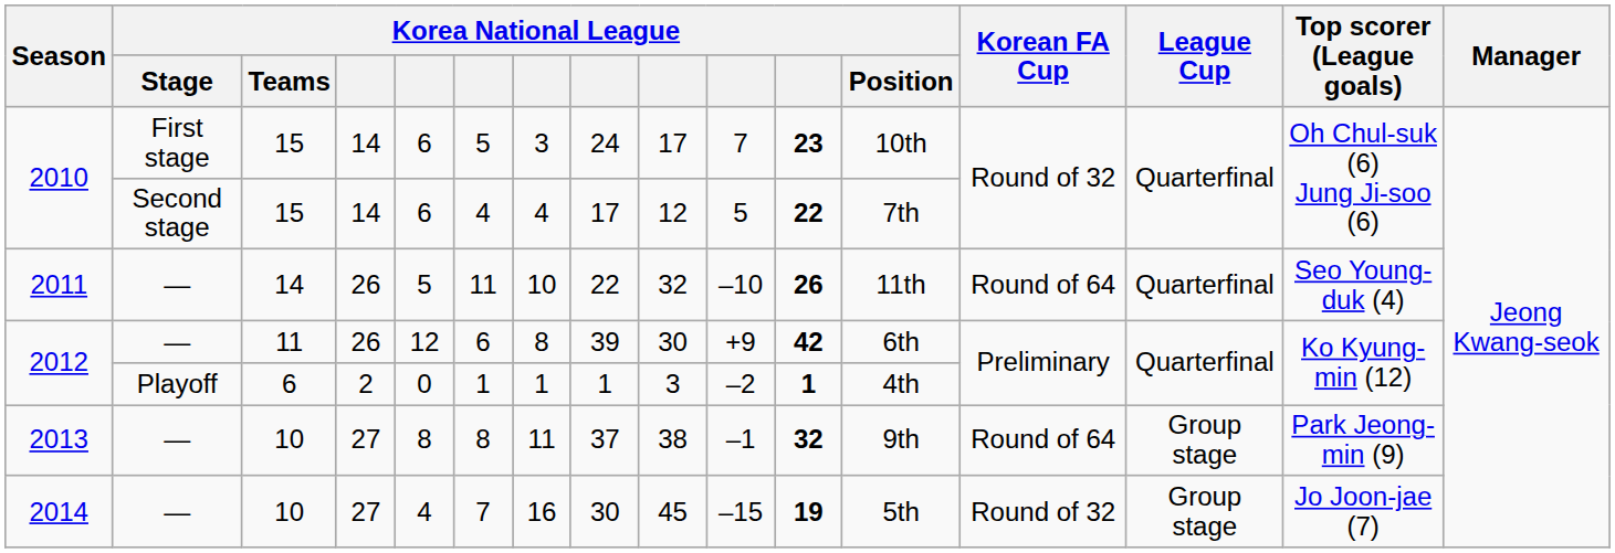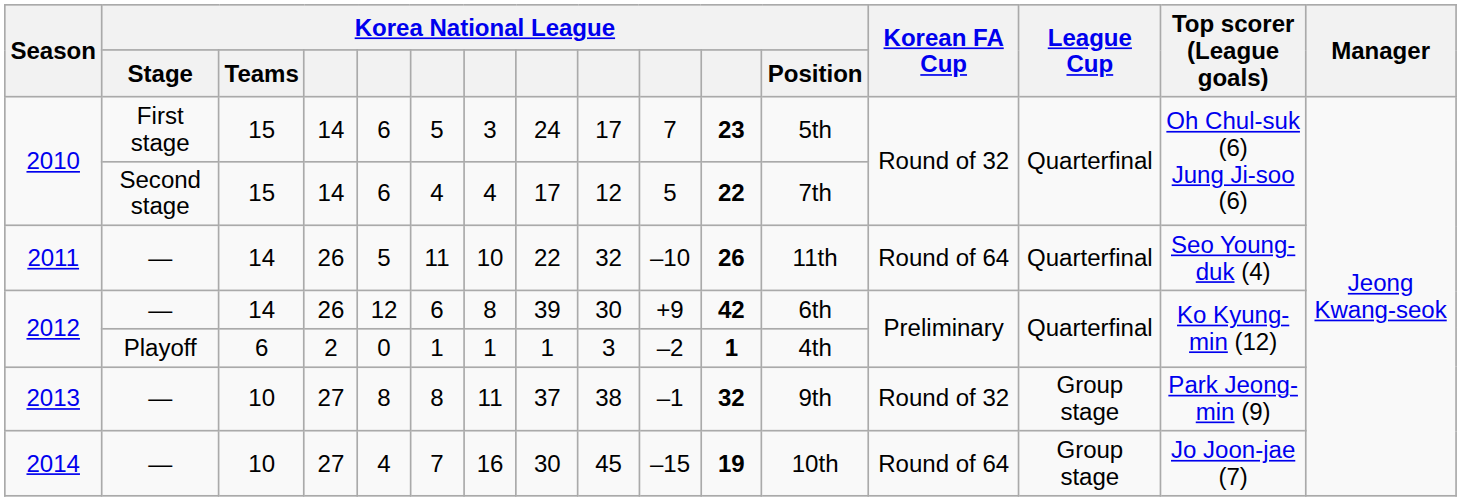2010 / First stage | Korea National League / Position: 10th -> 5th
2012 / — | Korea National League / Teams: 11 -> 14
2013 | Korean FA Cup: Round of 64 -> Round of 32
2014 | Korea National League / Position: 5th -> 10th
2014 | Korean FA Cup: Round of 32 -> Round of 64
